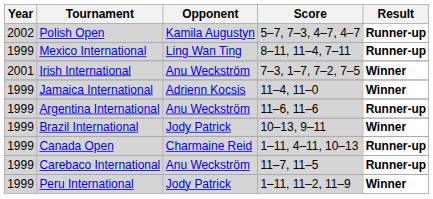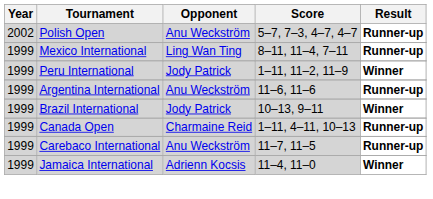Polish Open | Opponent: Kamila Augustyn -> Anu Weckström
- row: 2001 | Irish International | Anu Weckström | 7–3, 1–7, 7–2, 7–5 | Winner
rows swapped: Jamaica International <-> Peru International
